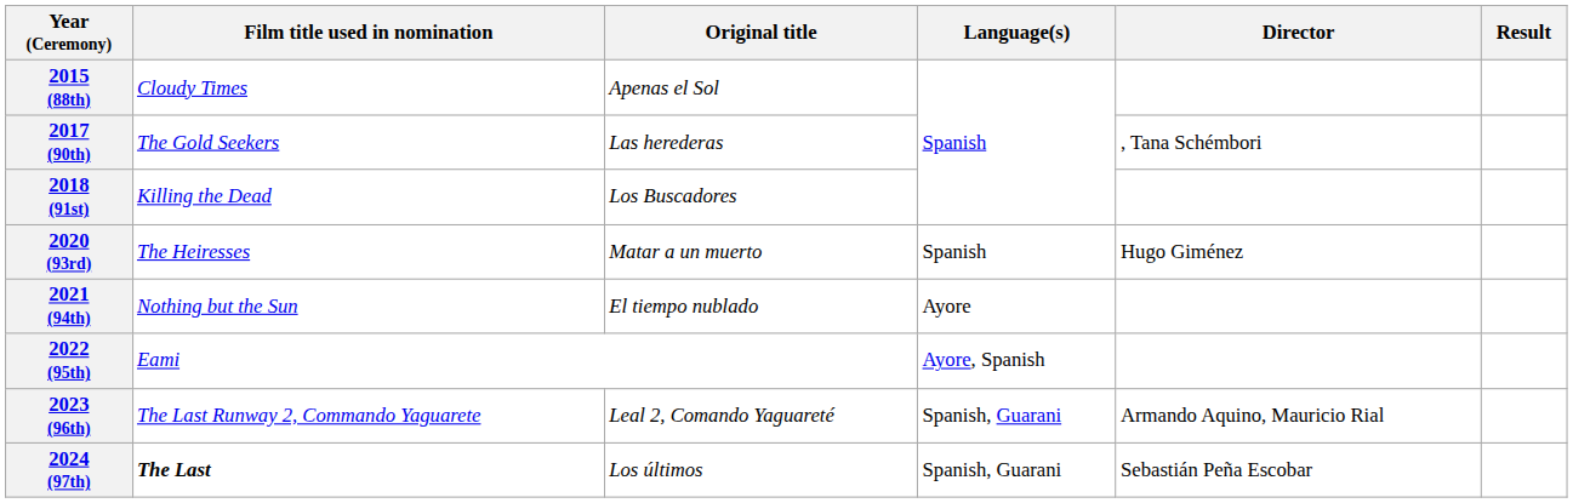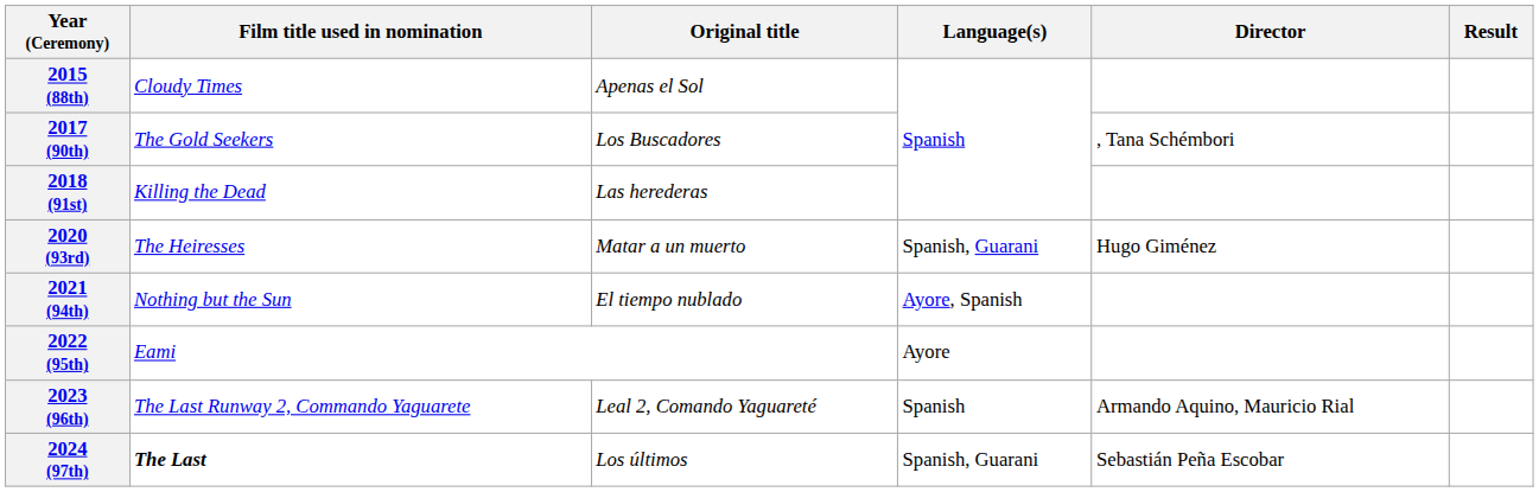2017 (90th) | Original title: Las herederas -> Los Buscadores
2018 (91st) | Original title: Los Buscadores -> Las herederas
2020 (93rd) | Language(s): Spanish -> Spanish, Guarani
2021 (94th) | Language(s): Ayore -> Ayore, Spanish
2022 (95th) | Language(s): Ayore, Spanish -> Ayore
2023 (96th) | Language(s): Spanish, Guarani -> Spanish
